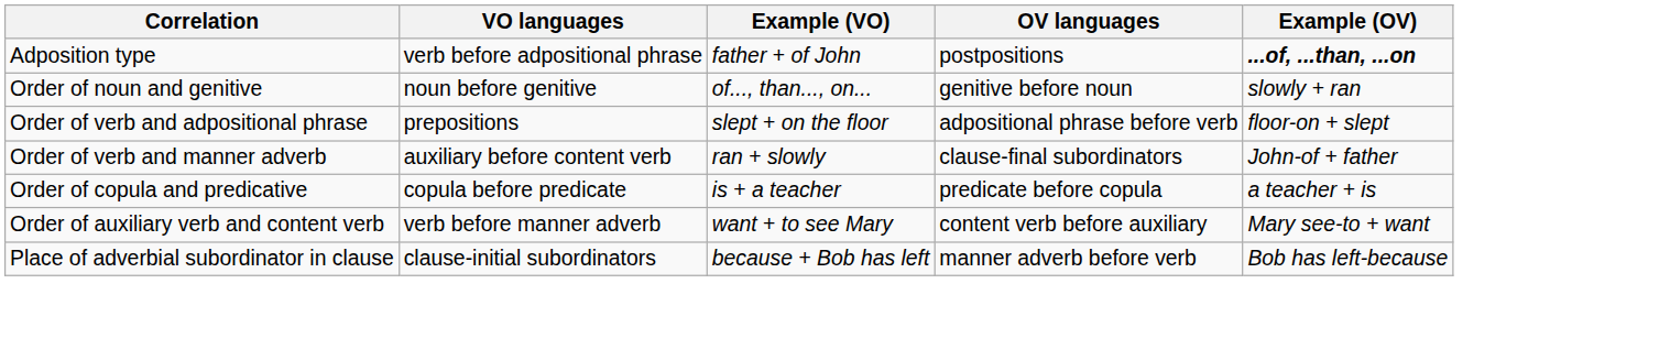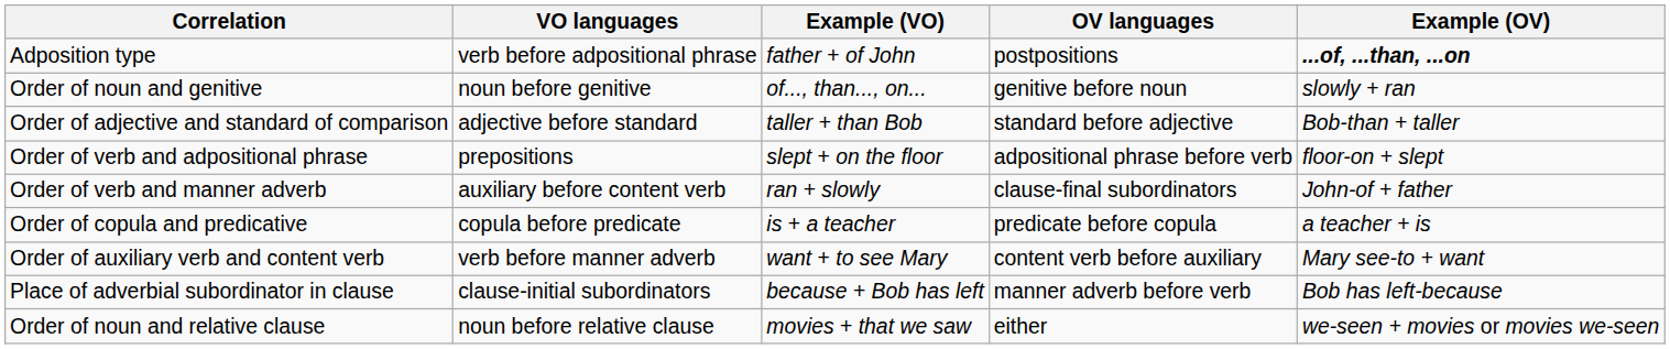+ row: Order of adjective and standard of comparison | adjective before standard | taller + than Bob | standard before adjective | Bob-than + taller
+ row: Order of noun and relative clause | noun before relative clause | movies + that we saw | either | we-seen + movies or movies we-seen
